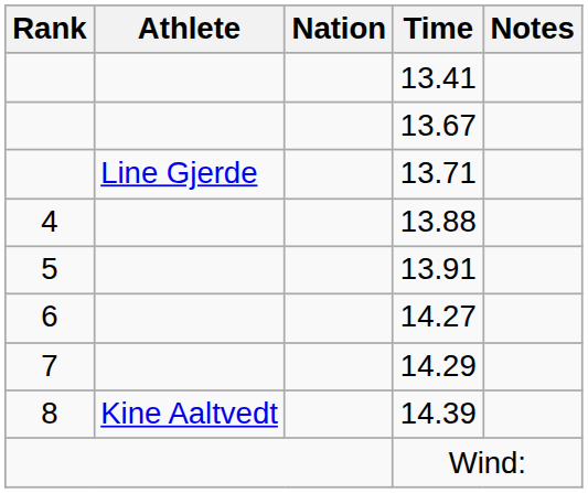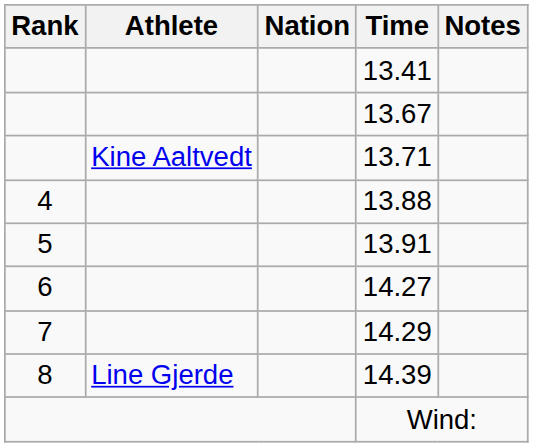13.71 | Athlete: Line Gjerde -> Kine Aaltvedt
14.39 | Athlete: Kine Aaltvedt -> Line Gjerde
